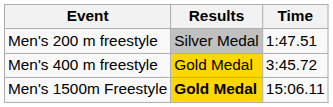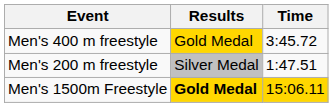rows swapped: Men's 200 m freestyle <-> Men's 400 m freestyle
Men's 1500m Freestyle | Time: no background -> gold background
